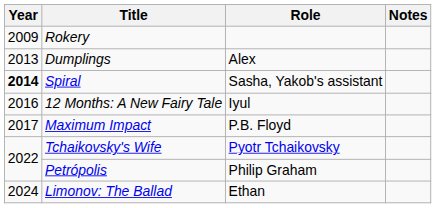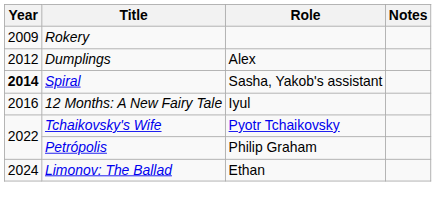Dumplings | Year: 2013 -> 2012
- row: 2017 | Maximum Impact | P.B. Floyd
